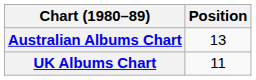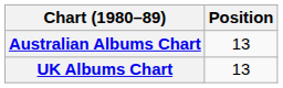UK Albums Chart | Position: 11 -> 13
